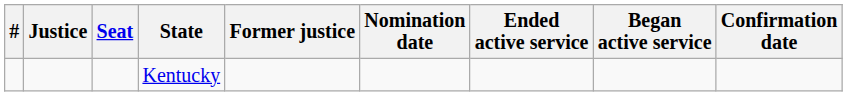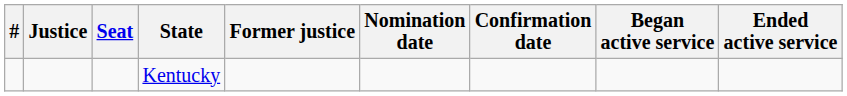columns swapped: Confirmation date <-> Ended active service
